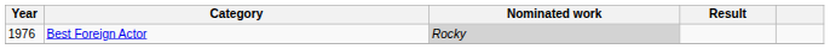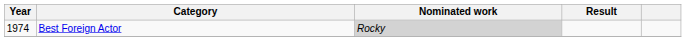Best Foreign Actor | Year: 1976 -> 1974
